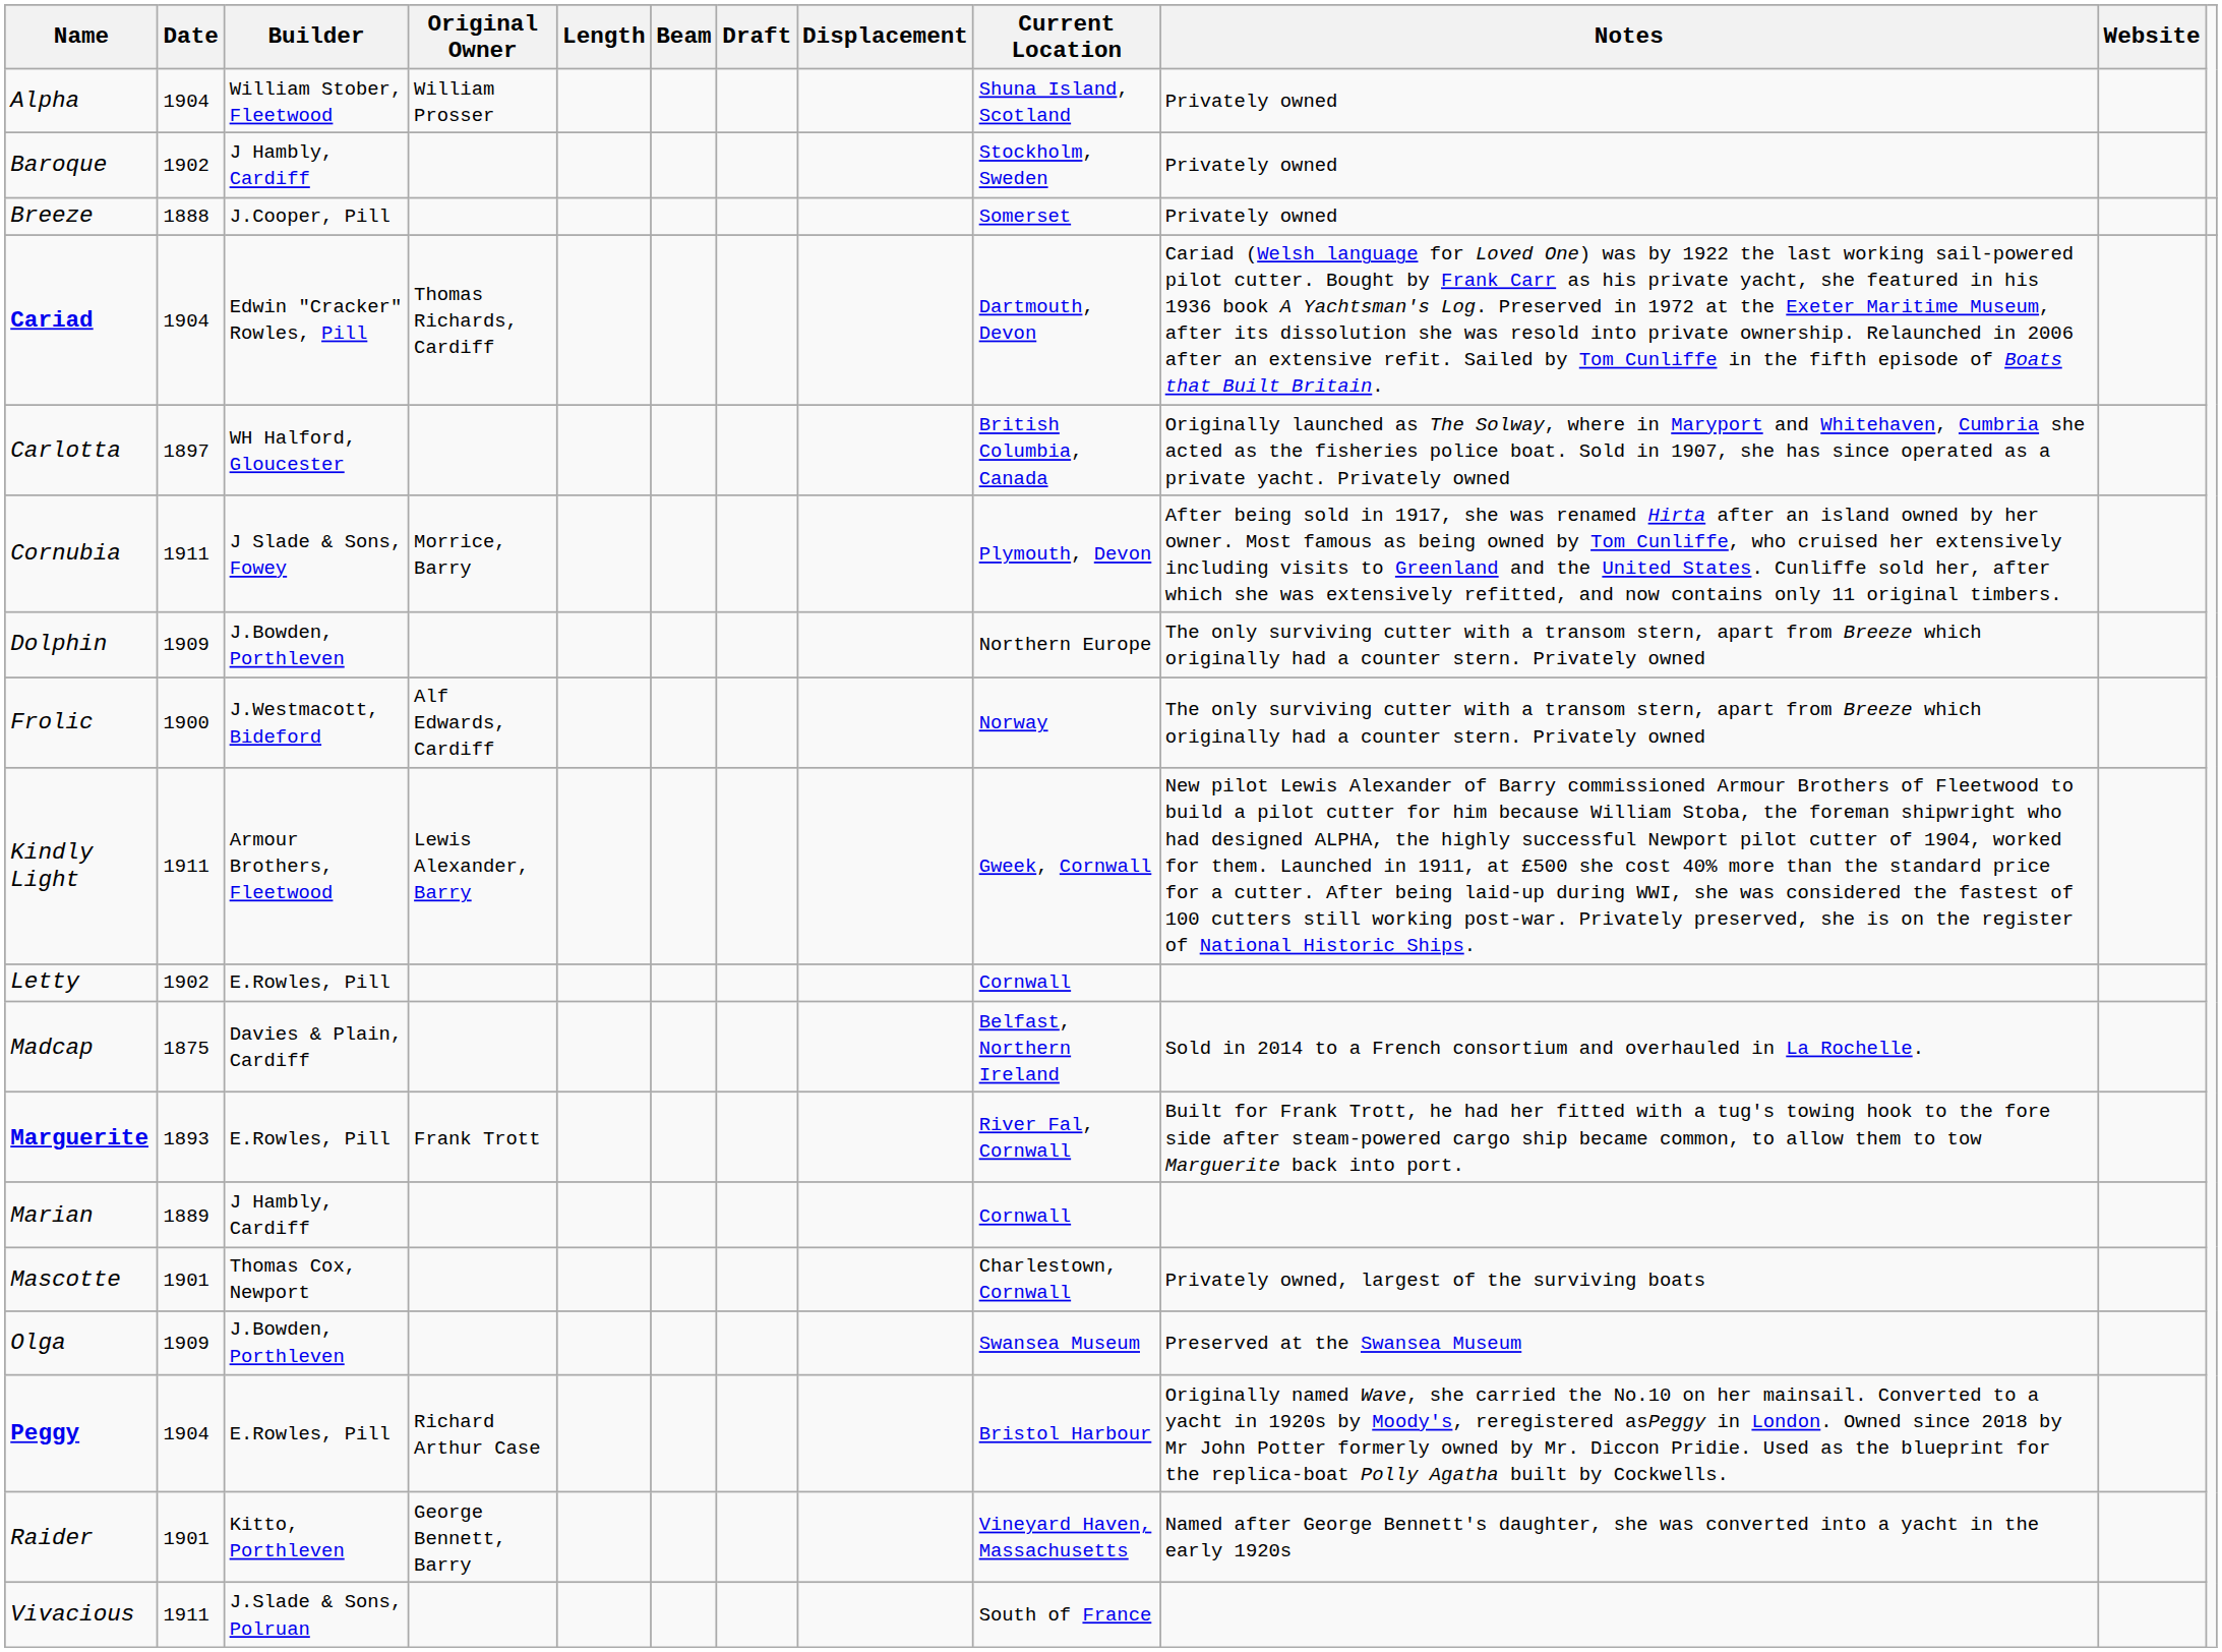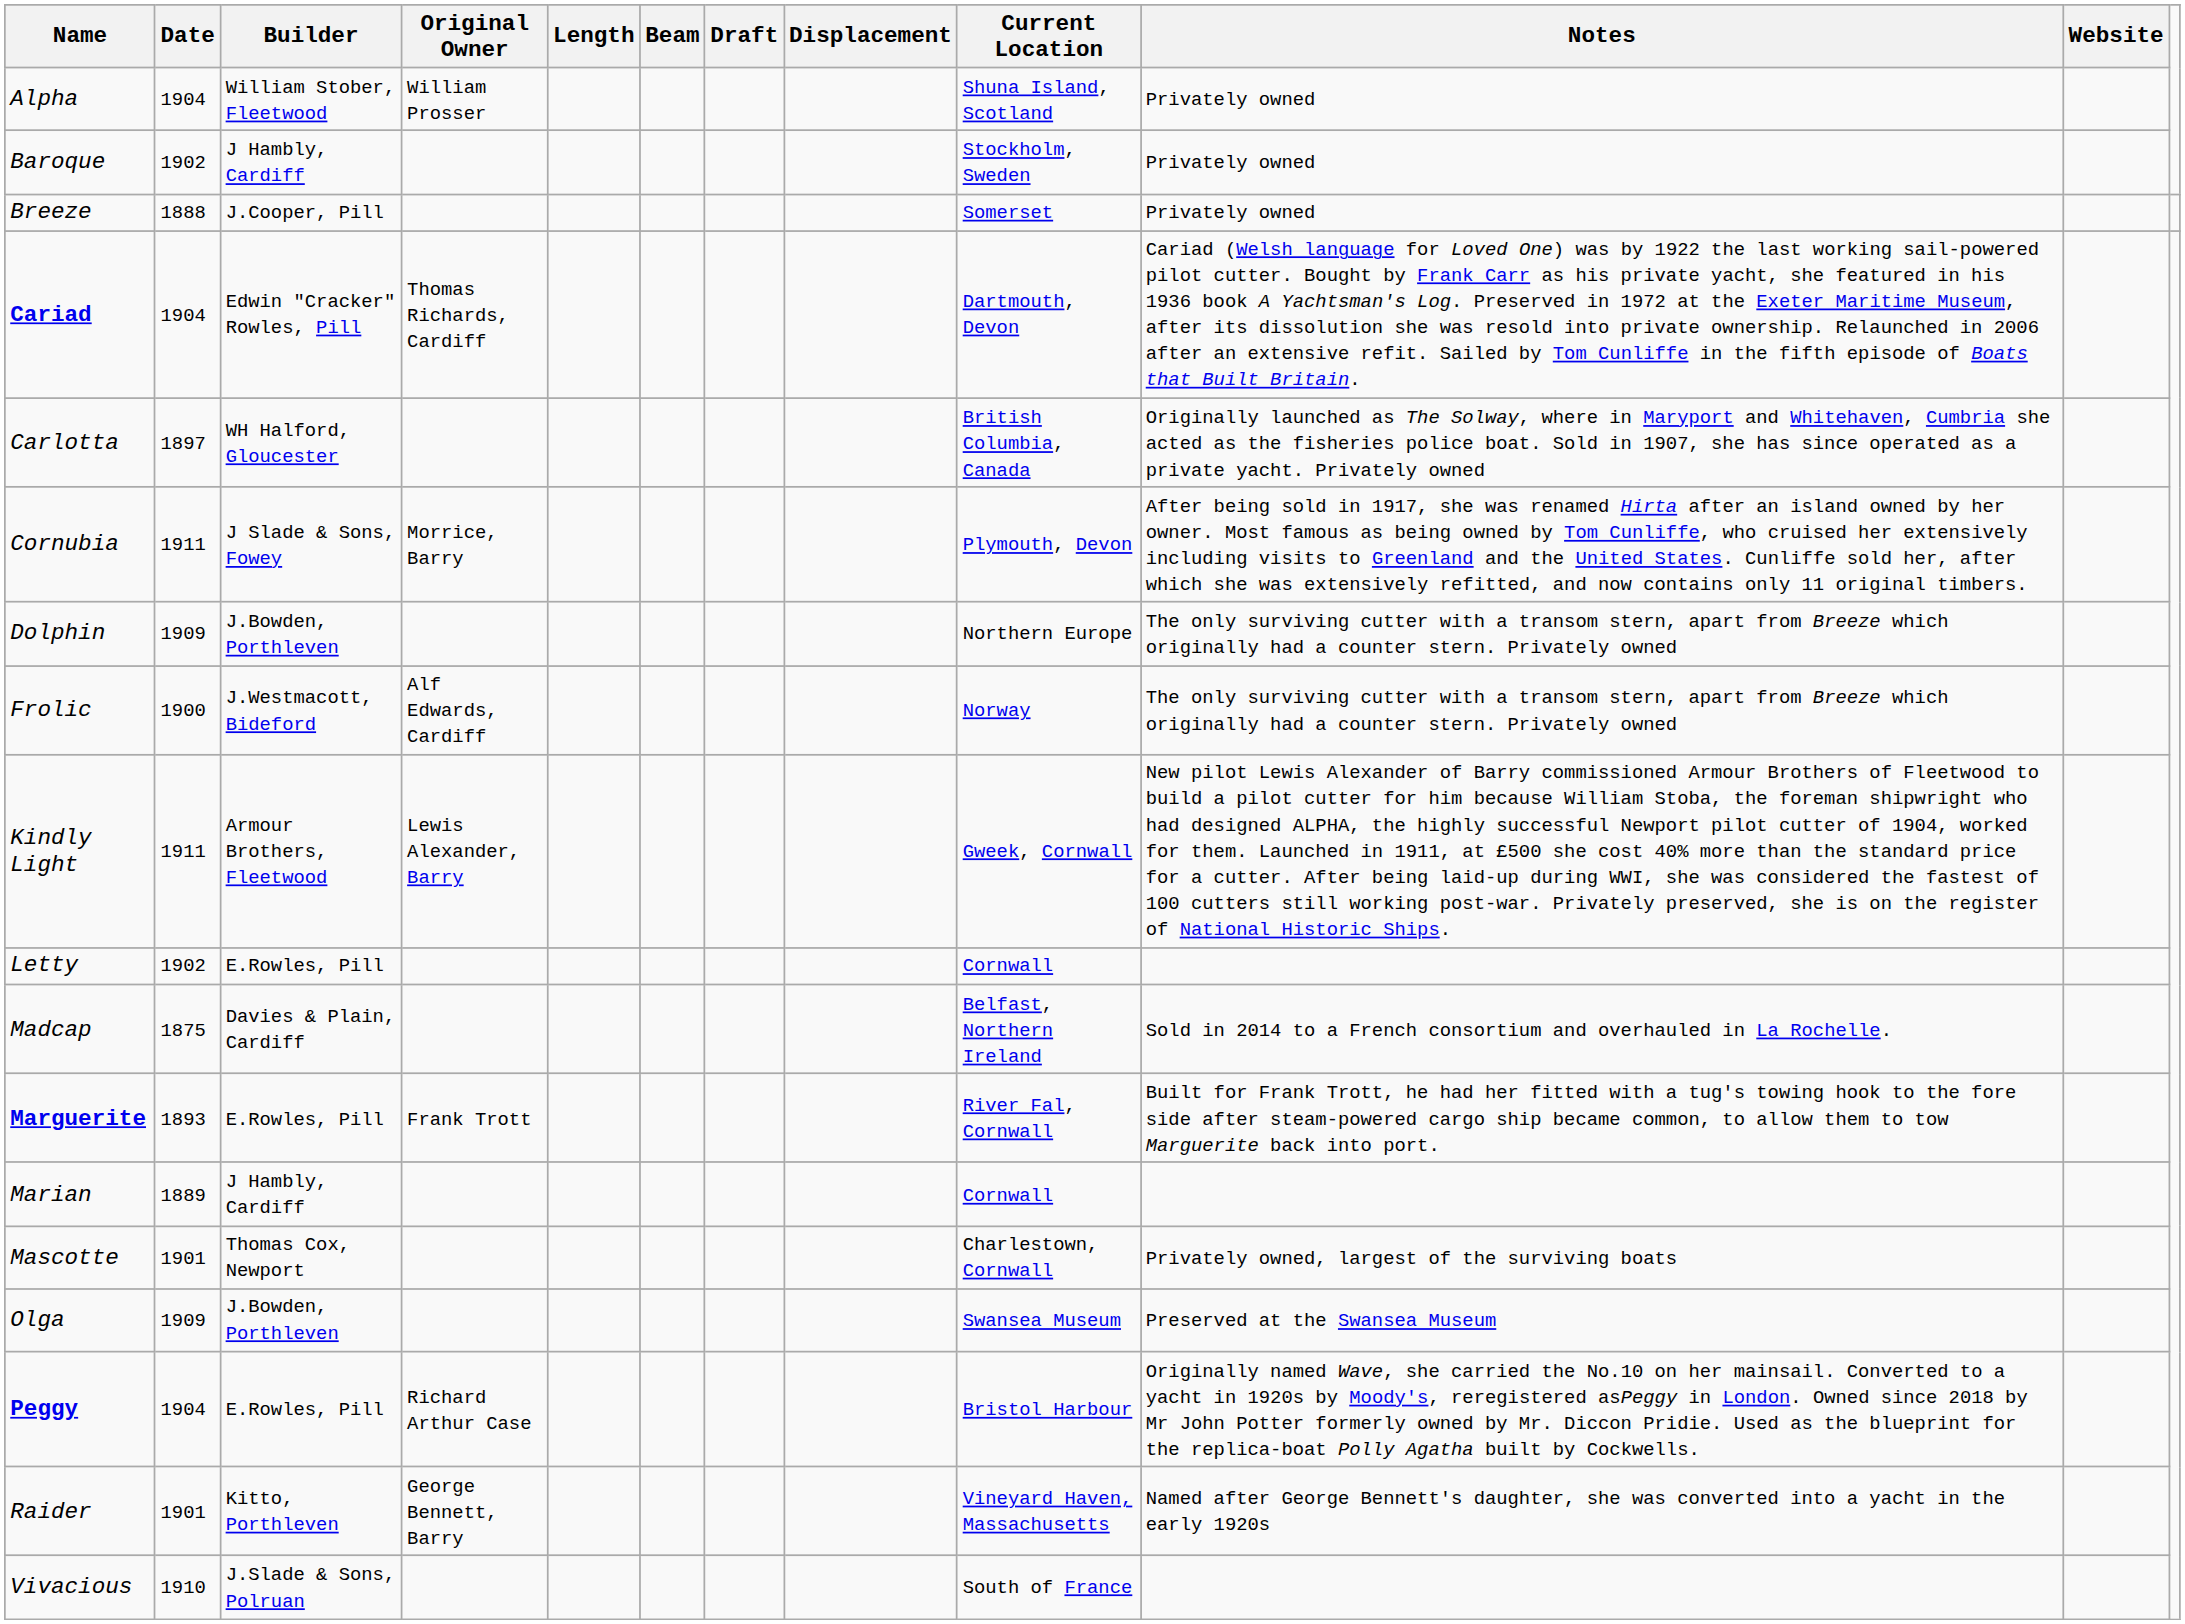Vivacious | Date: 1911 -> 1910
